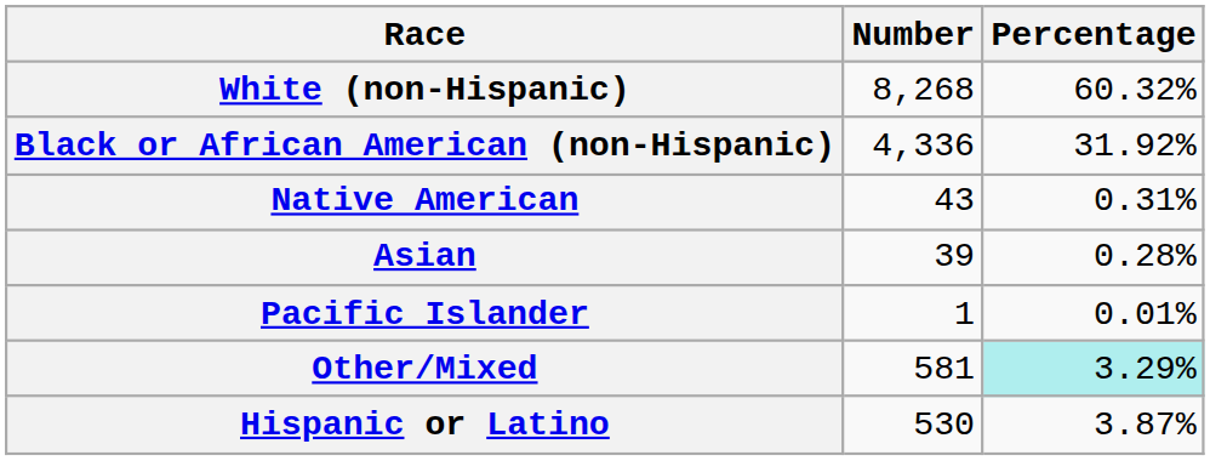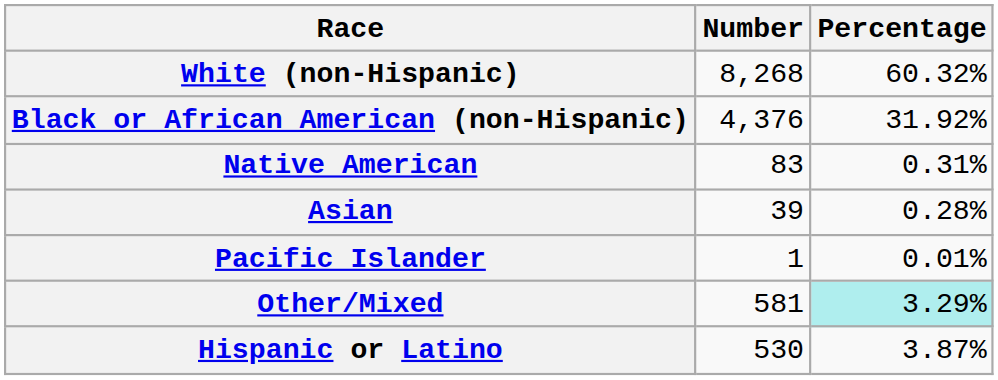Black or African American (non-Hispanic) | Number: 4,336 -> 4,376
Native American | Number: 43 -> 83
